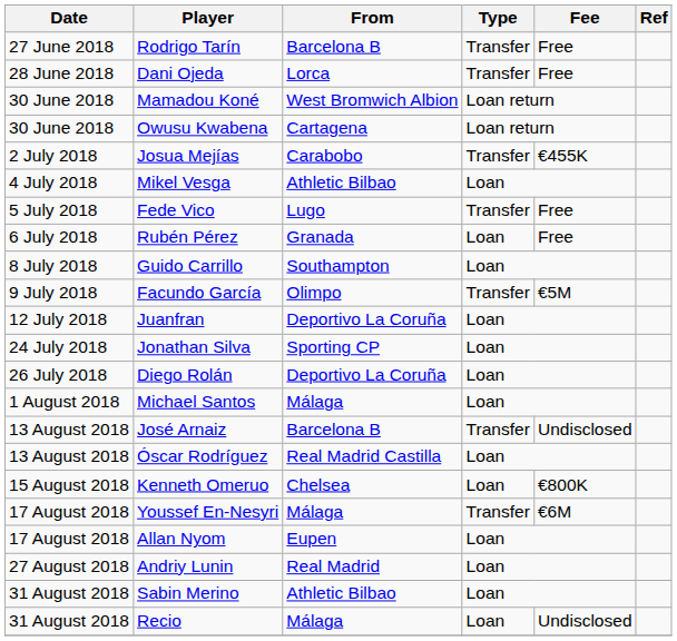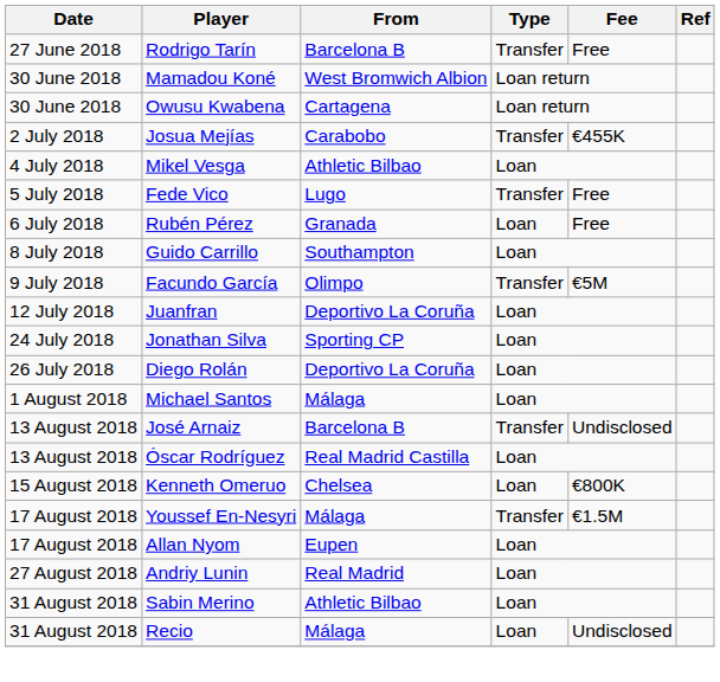- row: 28 June 2018 | Dani Ojeda | Lorca | Transfer | Free
Youssef En-Nesyri | Fee: €6M -> €1.5M
